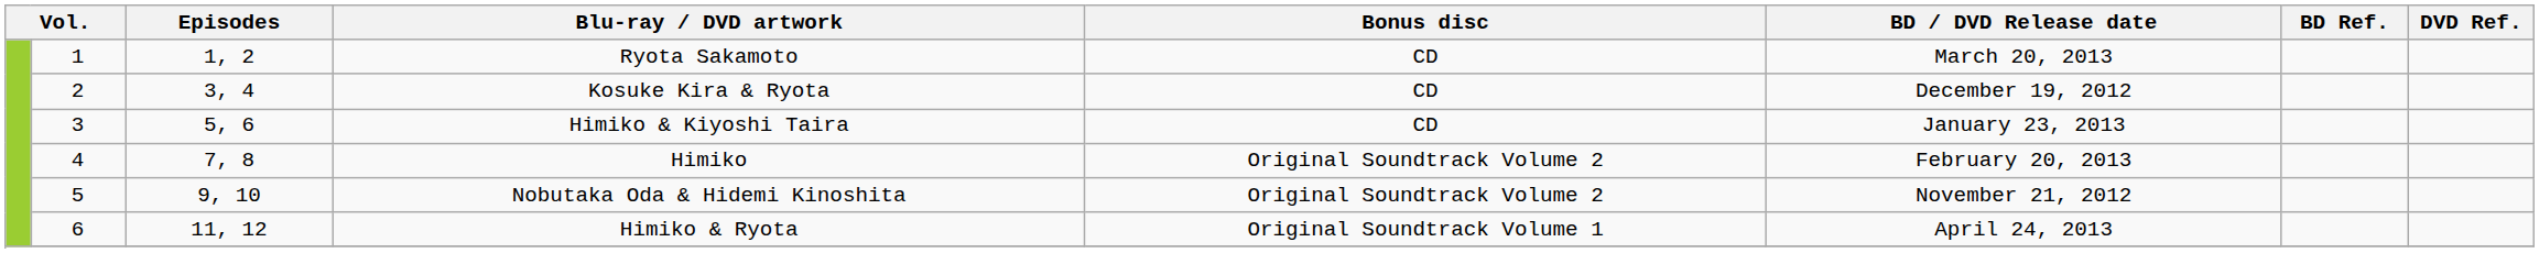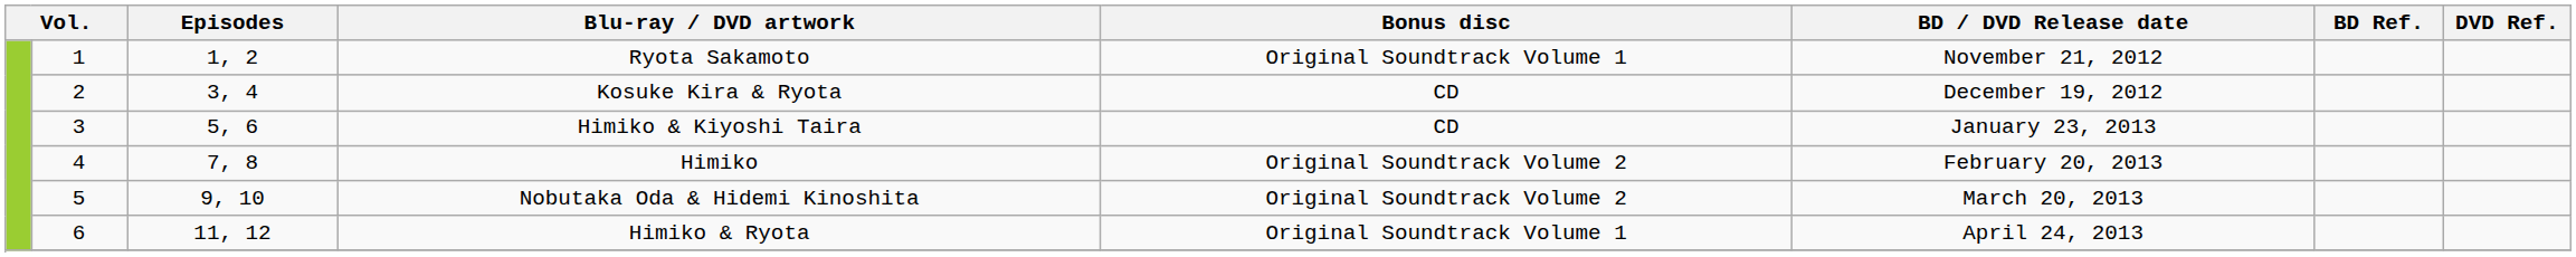Ryota Sakamoto | Bonus disc: CD -> Original Soundtrack Volume 1
Ryota Sakamoto | BD / DVD Release date: March 20, 2013 -> November 21, 2012
Nobutaka Oda & Hidemi Kinoshita | BD / DVD Release date: November 21, 2012 -> March 20, 2013
